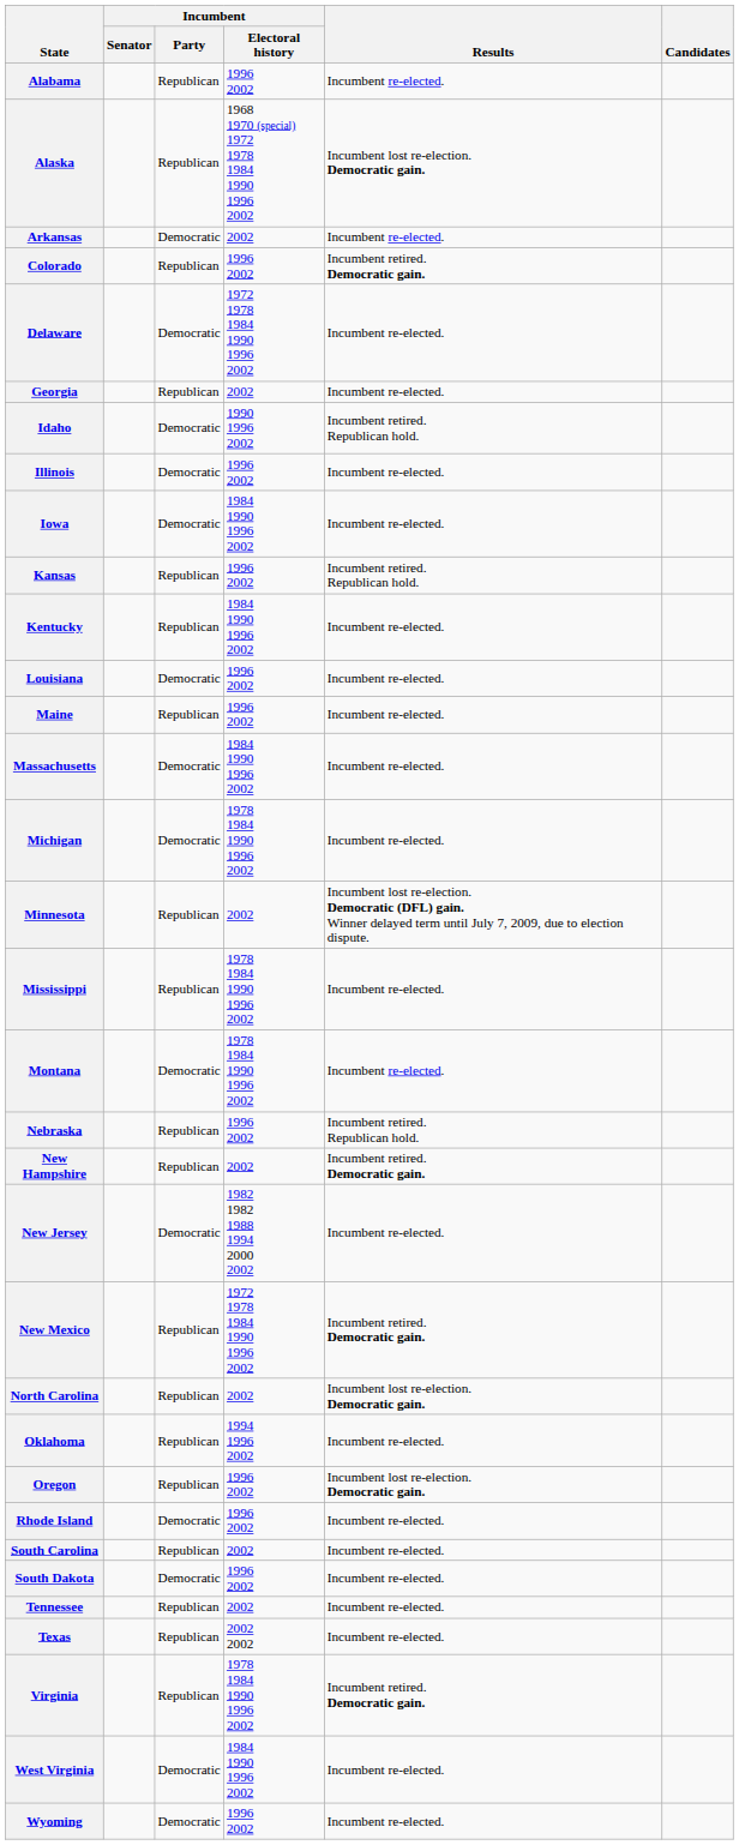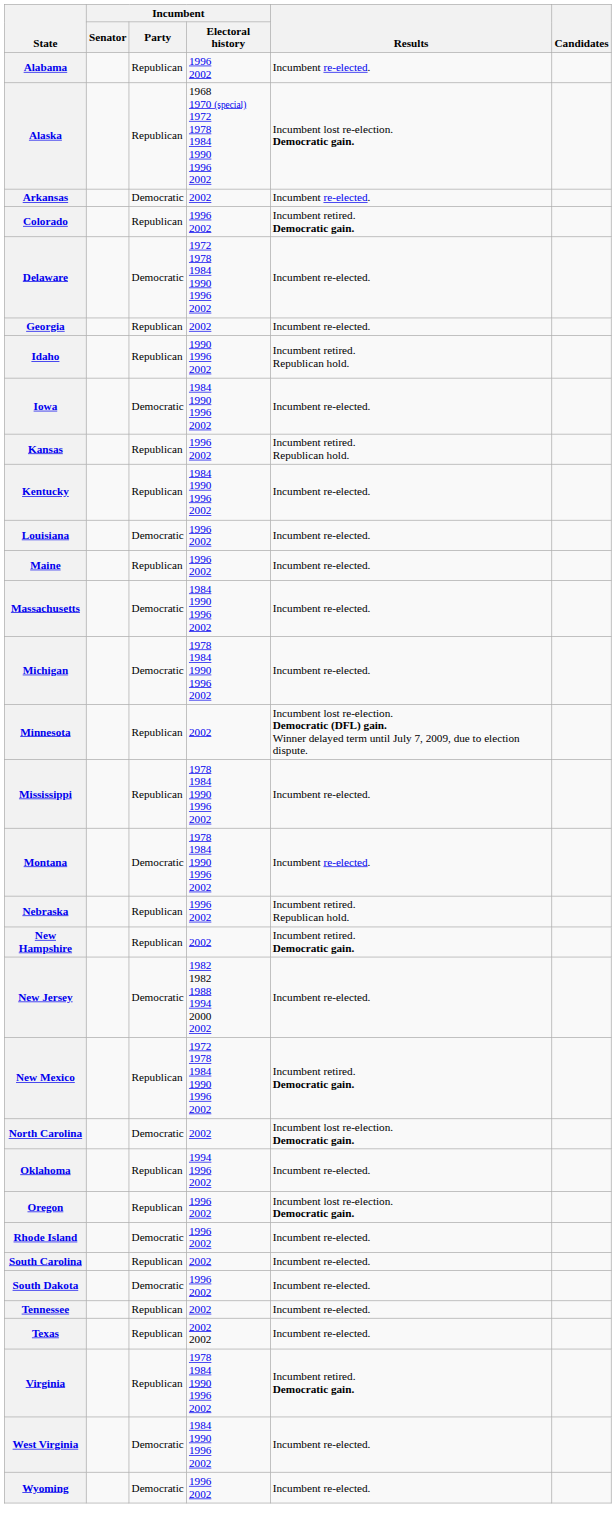Idaho | Incumbent / Party: Democratic -> Republican
- row: Illinois | Democratic | 1996 2002 | Incumbent re-elected.
North Carolina | Incumbent / Party: Republican -> Democratic
